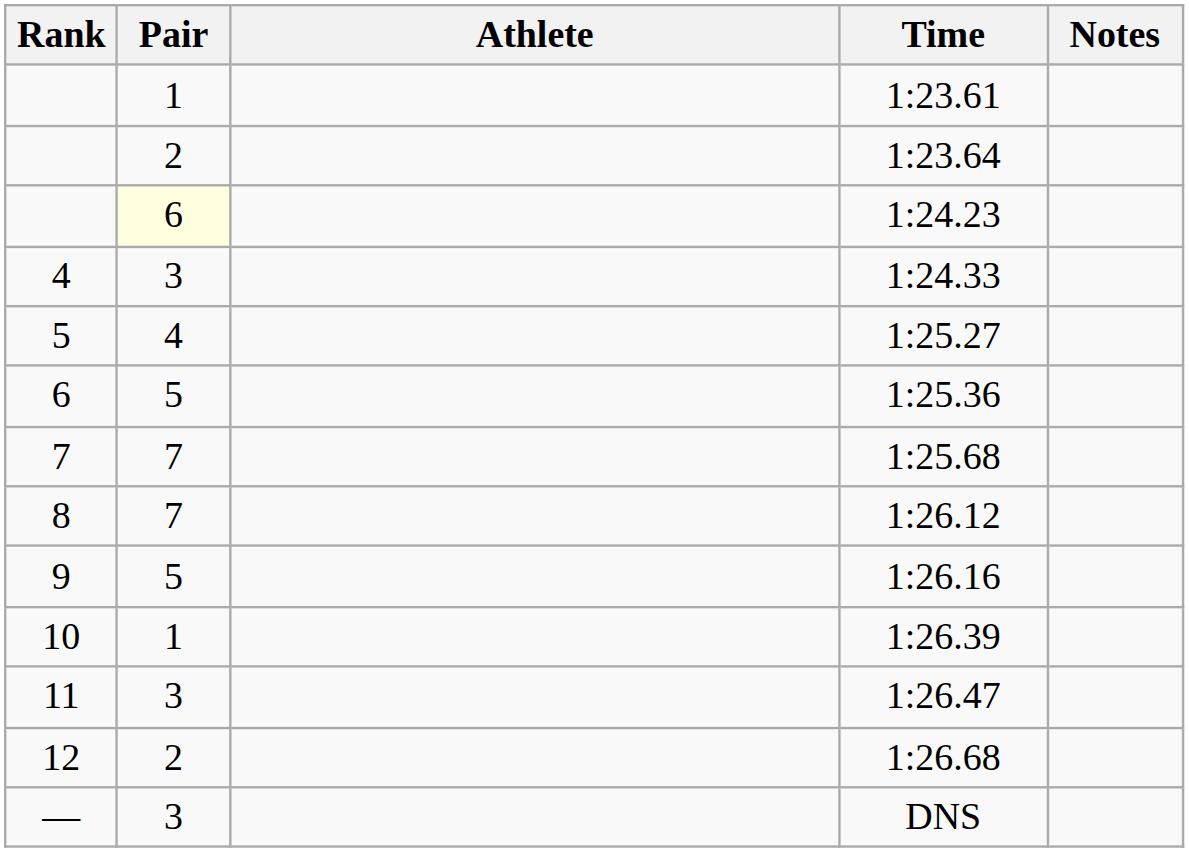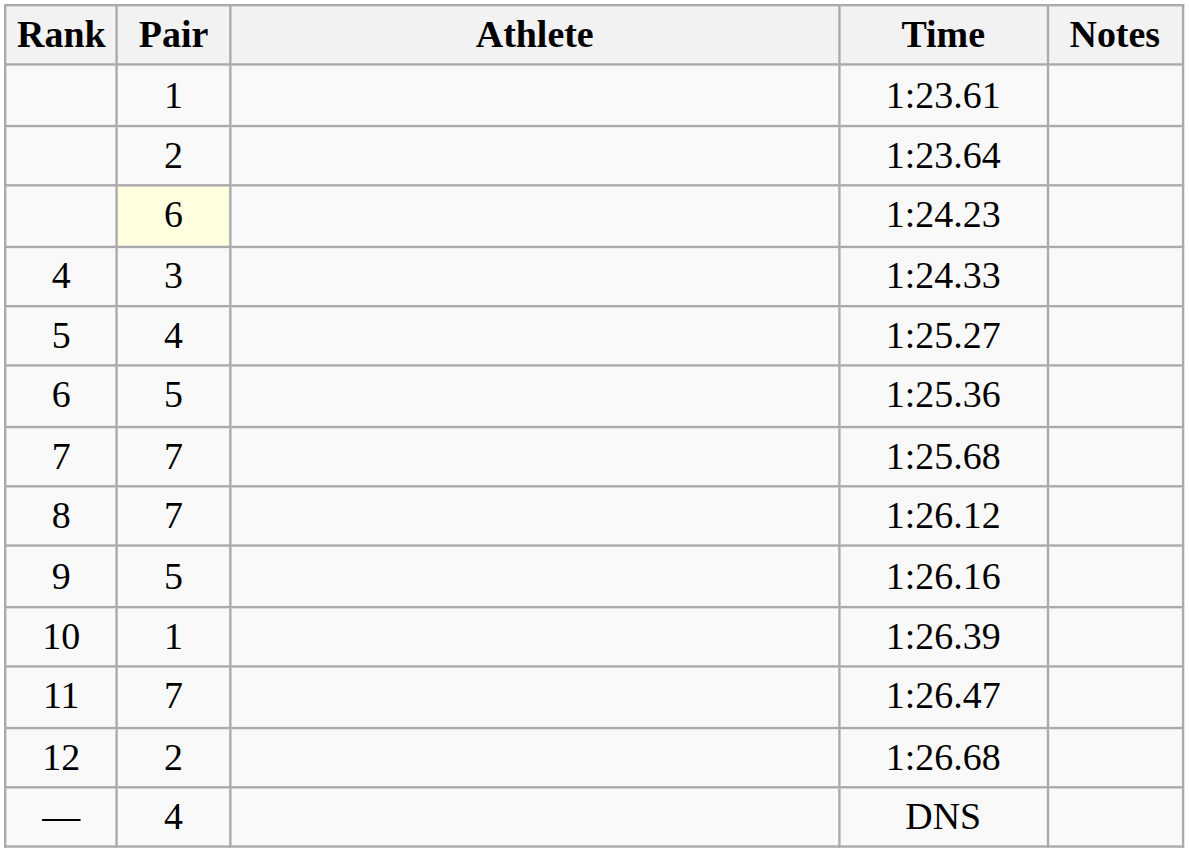1:26.47 | Pair: 3 -> 7
DNS | Pair: 3 -> 4
